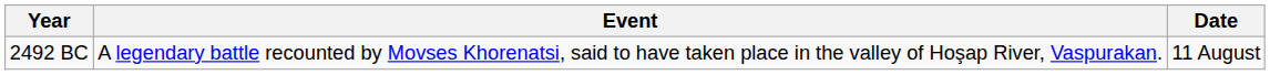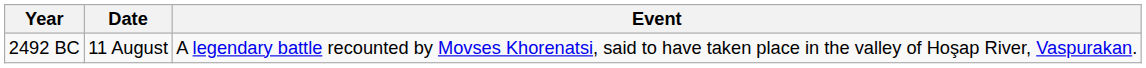columns swapped: Date <-> Event
